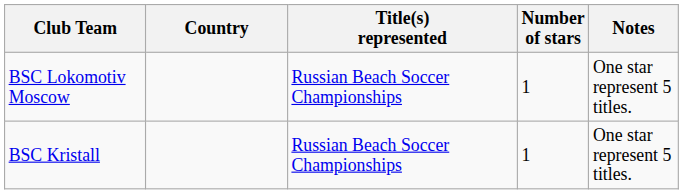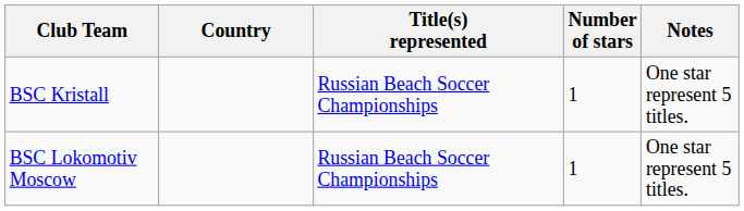rows swapped: BSC Kristall <-> BSC Lokomotiv Moscow
